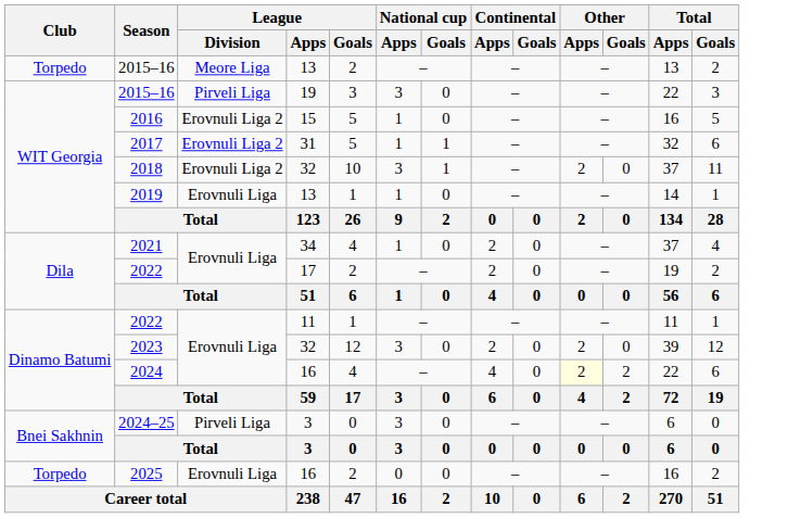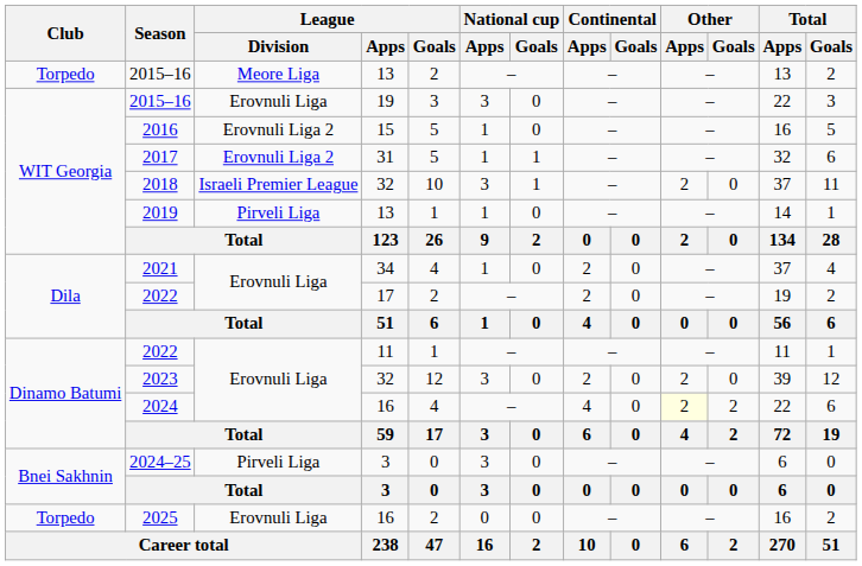2015–16 / 19 | League / Division: Pirveli Liga -> Erovnuli Liga
2018 | League / Division: Erovnuli Liga 2 -> Israeli Premier League
2019 | League / Division: Erovnuli Liga -> Pirveli Liga
